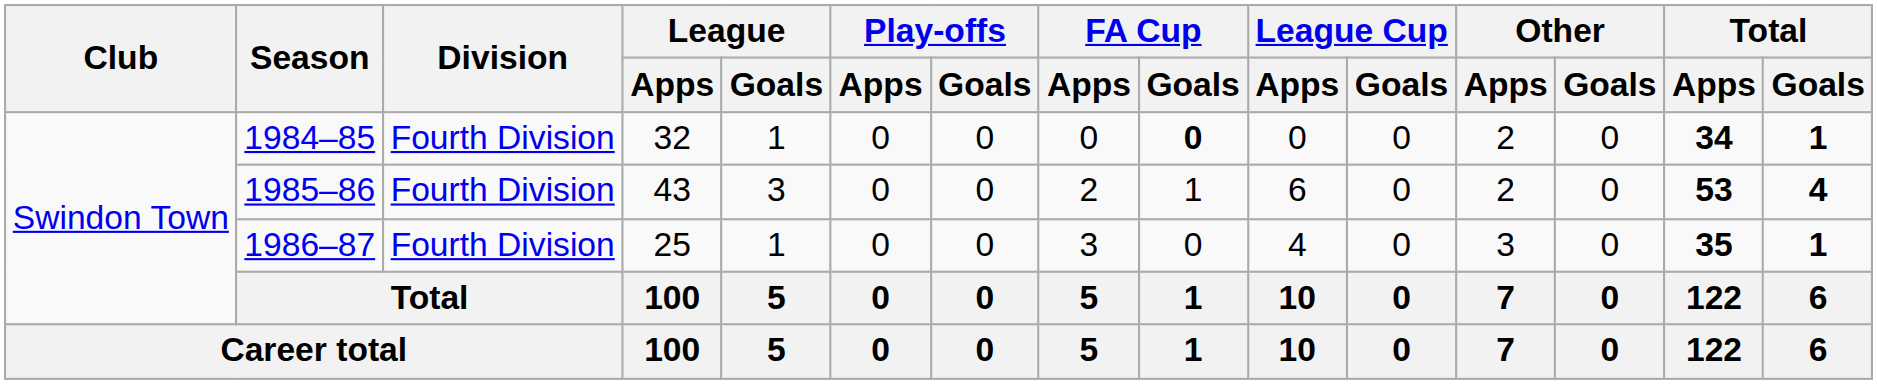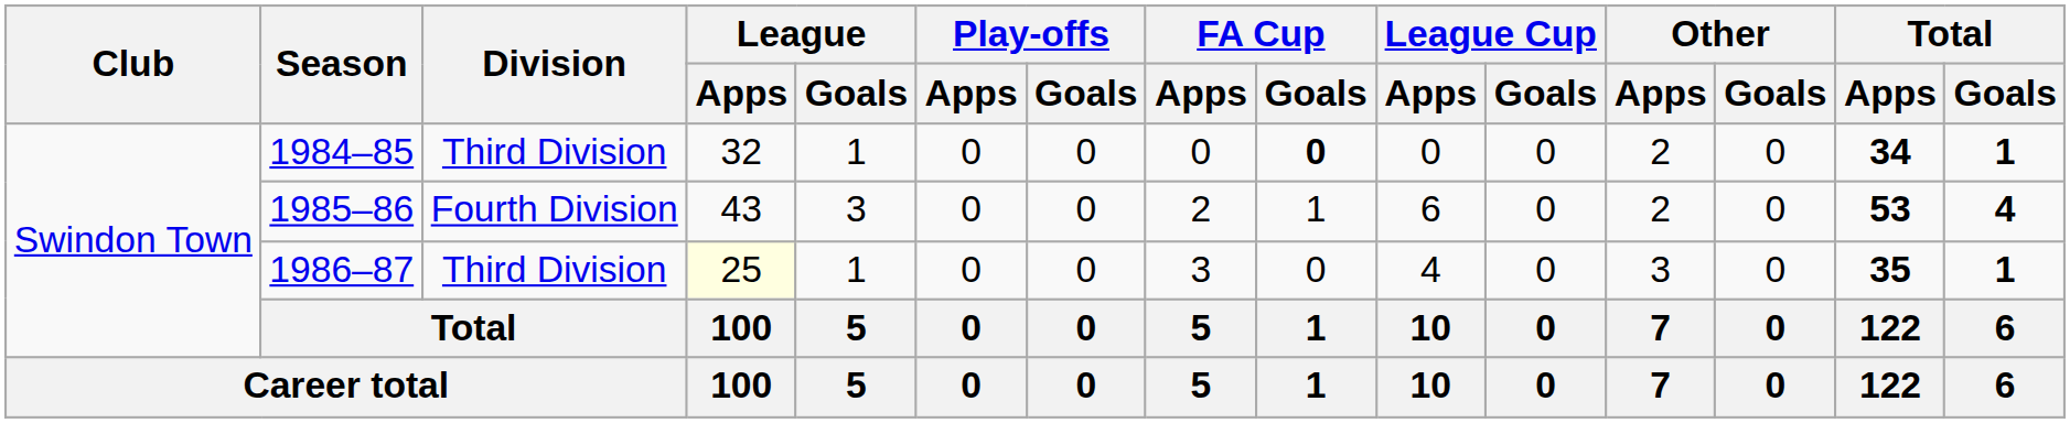1984–85 | Division: Fourth Division -> Third Division
1986–87 | Division: Fourth Division -> Third Division
1986–87 | League / Apps: no background -> lightyellow background
